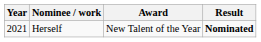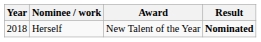Herself | Year: 2021 -> 2018
